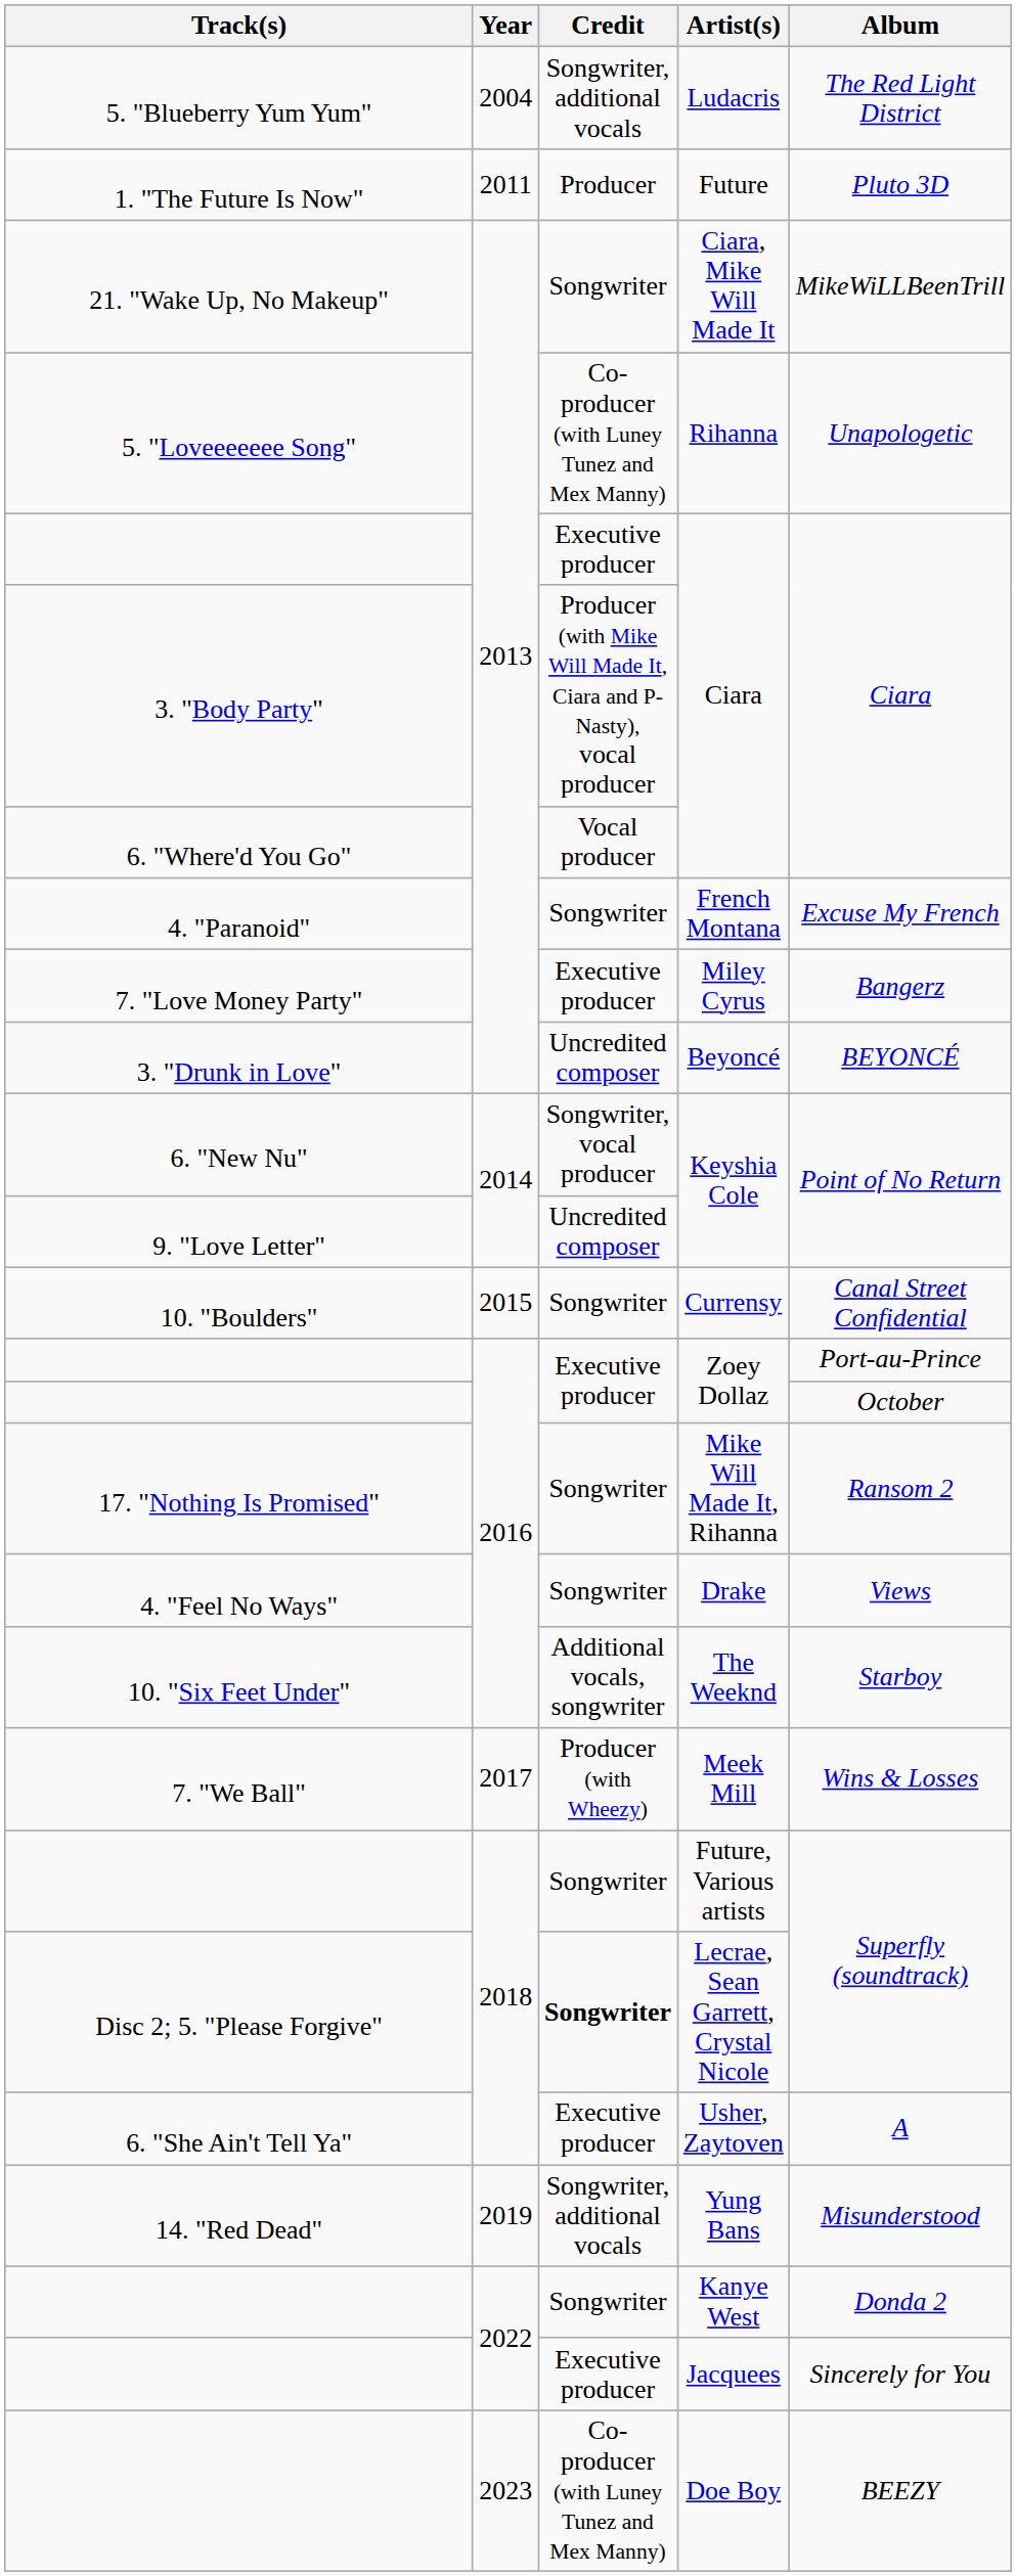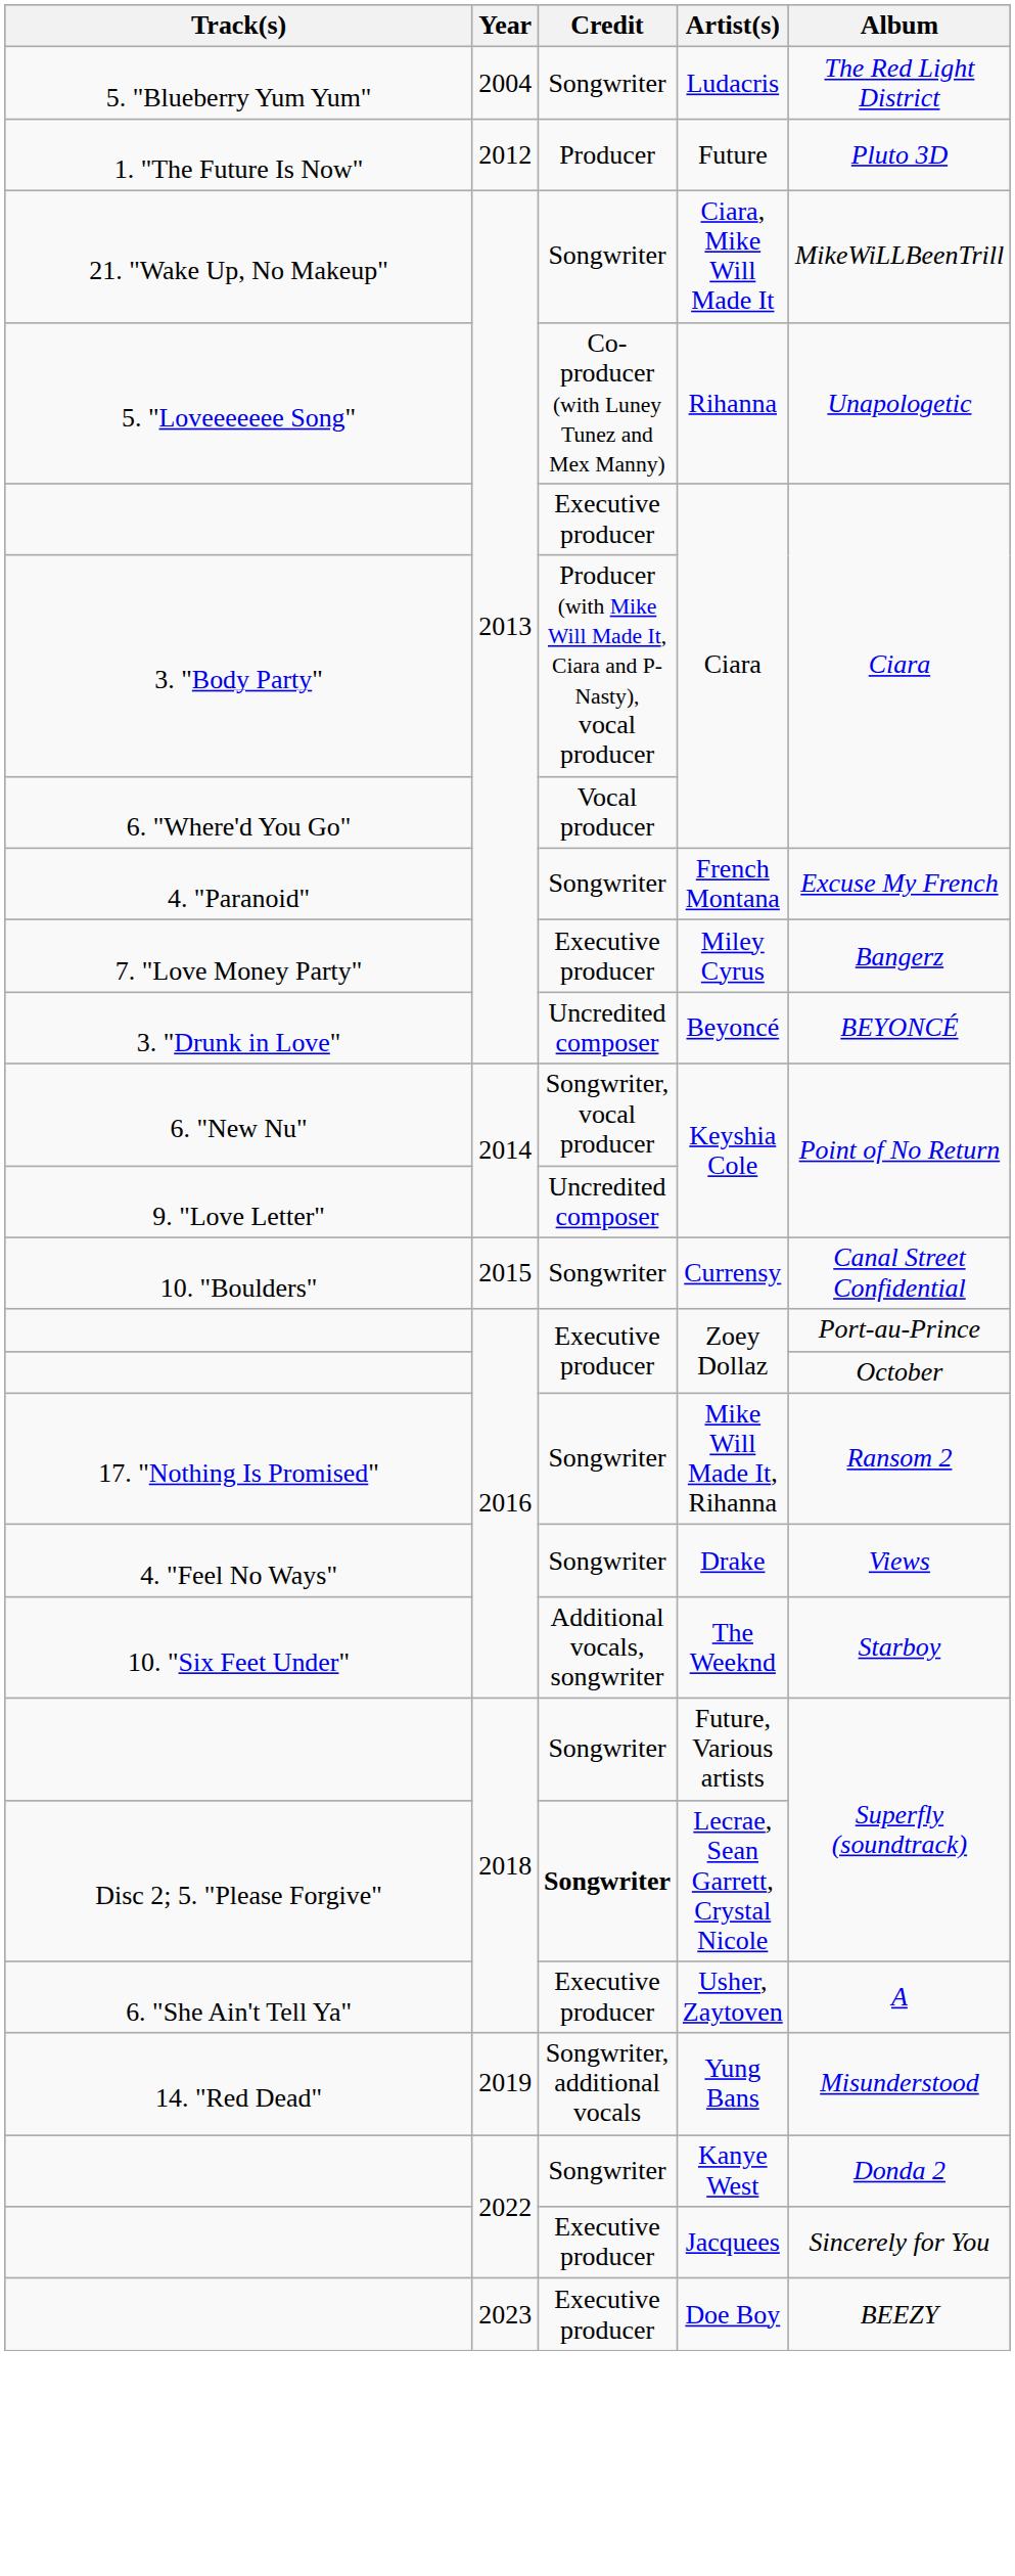Ludacris | Credit: Songwriter, additional vocals -> Songwriter
Future | Year: 2011 -> 2012
- row: 7. "We Ball" | 2017 | Producer (with Wheezy) | Meek Mill | Wins & Losses
Doe Boy | Credit: Co-producer (with Luney Tunez and Mex Manny) -> Executive producer
